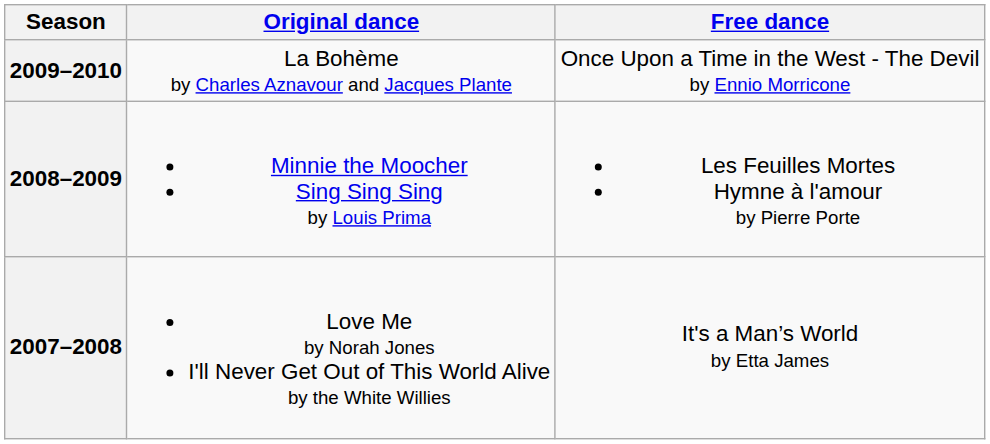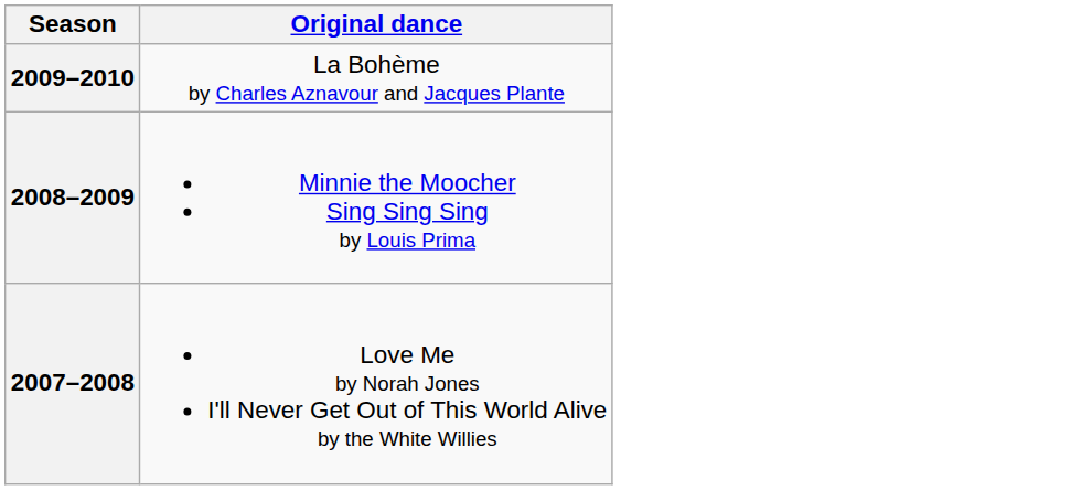- column: Free dance | Once Upon a Time in the West - The Devil by Ennio Morricone | Les Feuilles Mortes Hymne à l'amour by Pierre Porte | It's a Man’s World by Etta James
